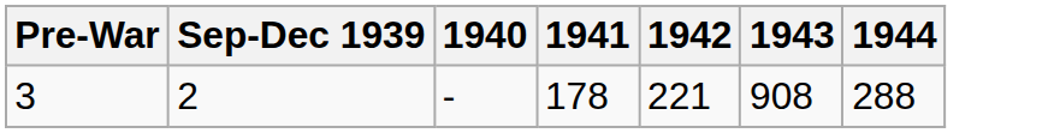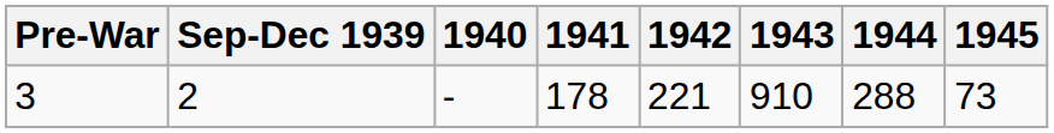+ column: 1945 | 73
3 | 1943: 908 -> 910
